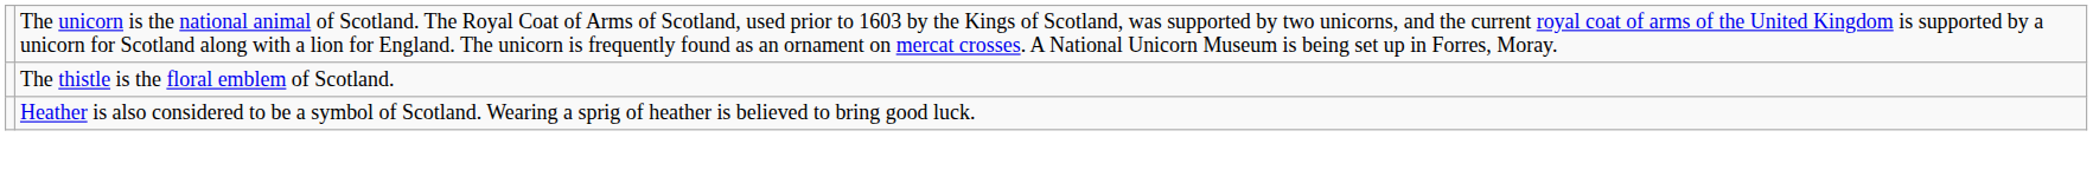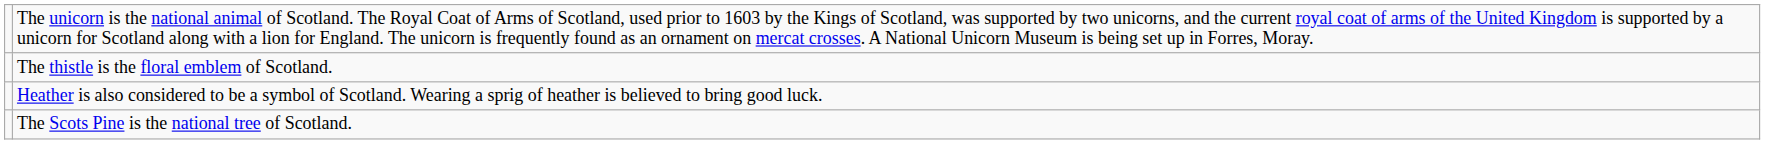+ row: The Scots Pine is the national tree of Scotland.
